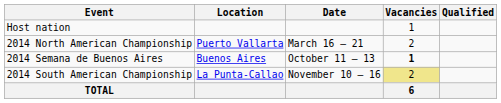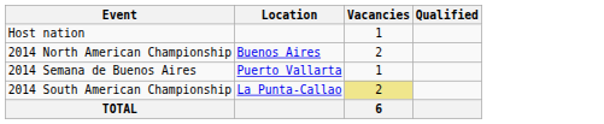- column: Date | March 16 – 21 | October 11 – 13 | November 10 – 16
2014 North American Championship | Location: Puerto Vallarta -> Buenos Aires
2014 Semana de Buenos Aires | Location: Buenos Aires -> Puerto Vallarta
2014 Semana de Buenos Aires | Vacancies: bold -> normal
